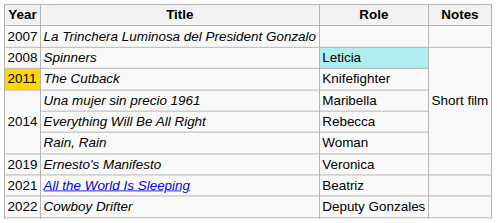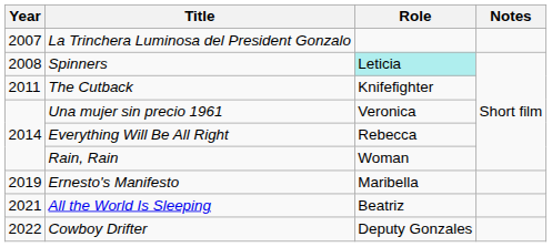The Cutback | Year: gold background -> no background
Una mujer sin precio 1961 | Role: Maribella -> Veronica
Ernesto's Manifesto | Role: Veronica -> Maribella
